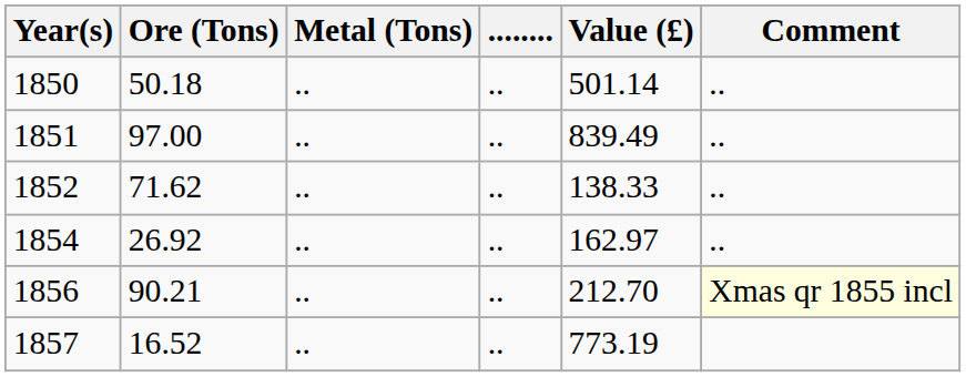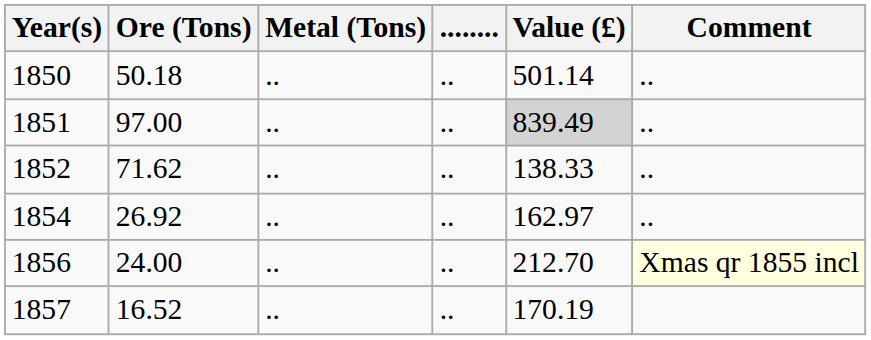1851 | Value (£): no background -> lightgrey background
1856 | Ore (Tons): 90.21 -> 24.00
1857 | Value (£): 773.19 -> 170.19
